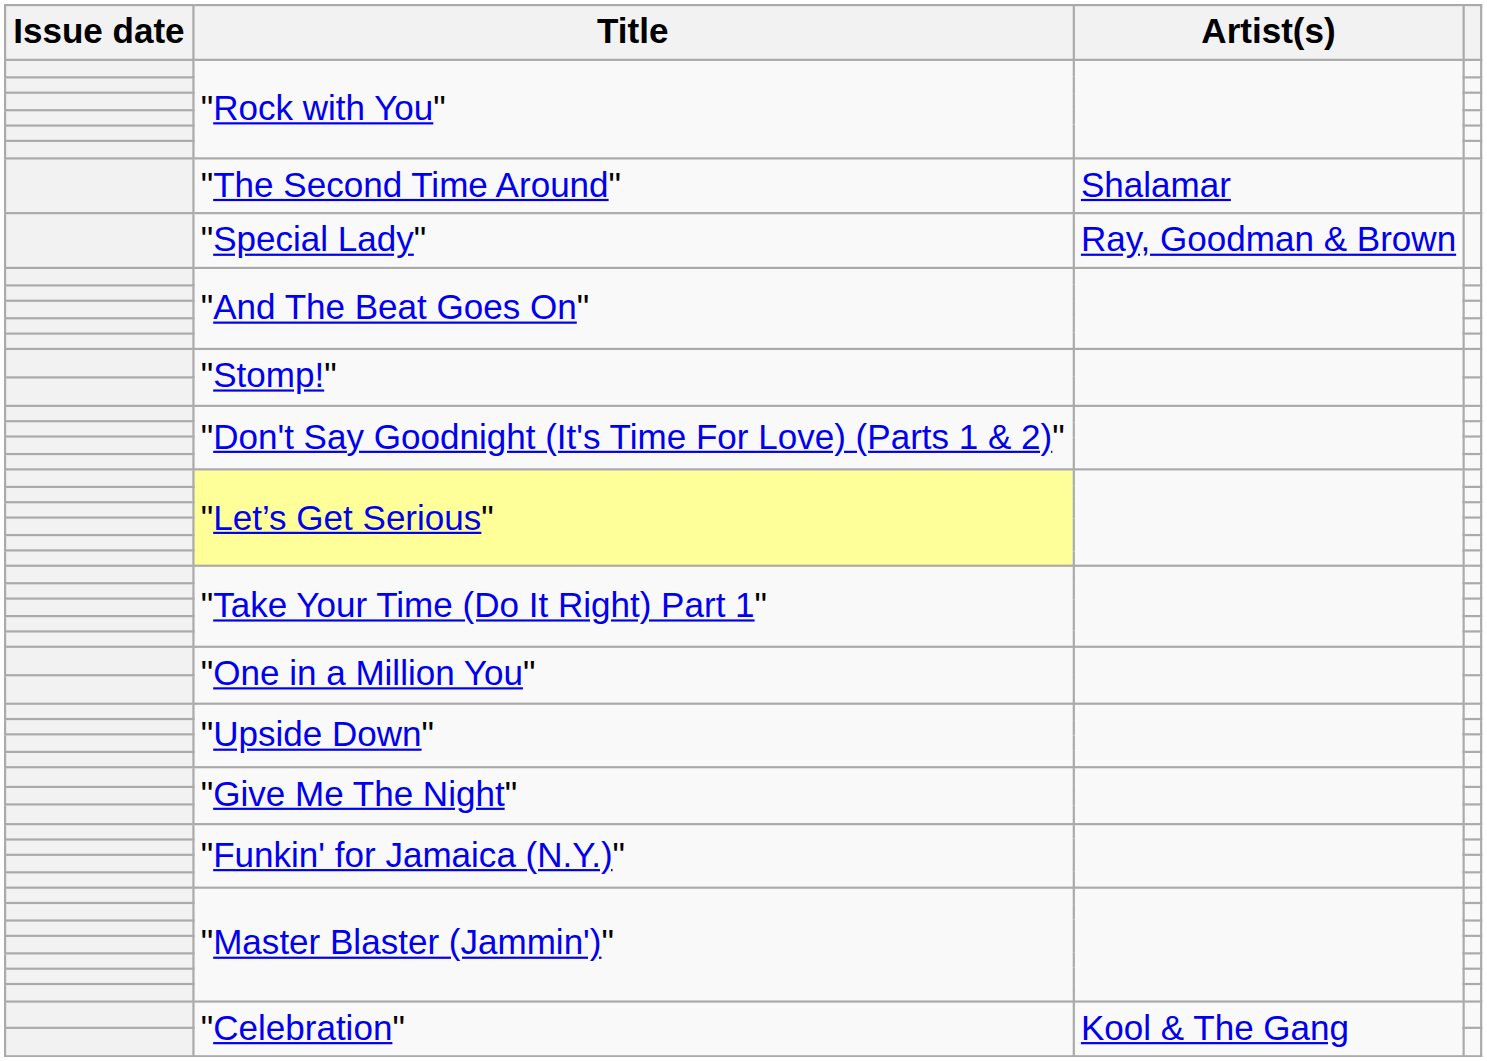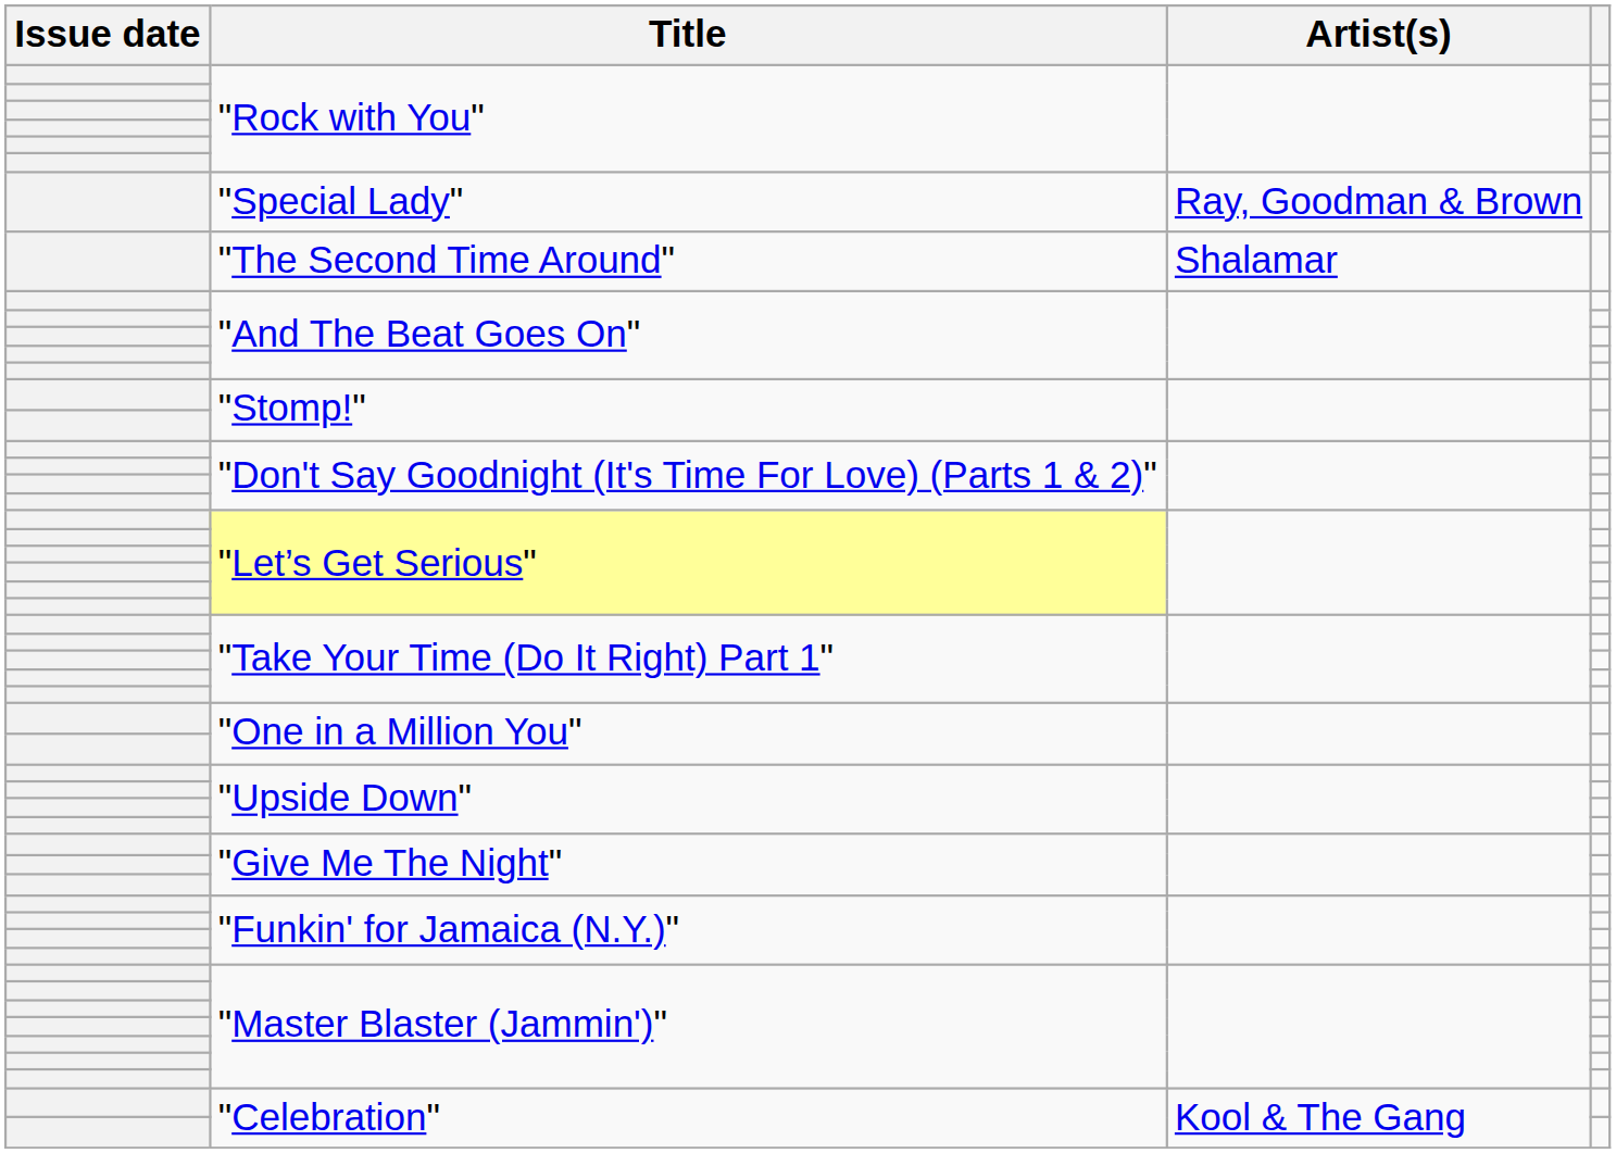rows swapped: "The Second Time Around" <-> "Special Lady"
